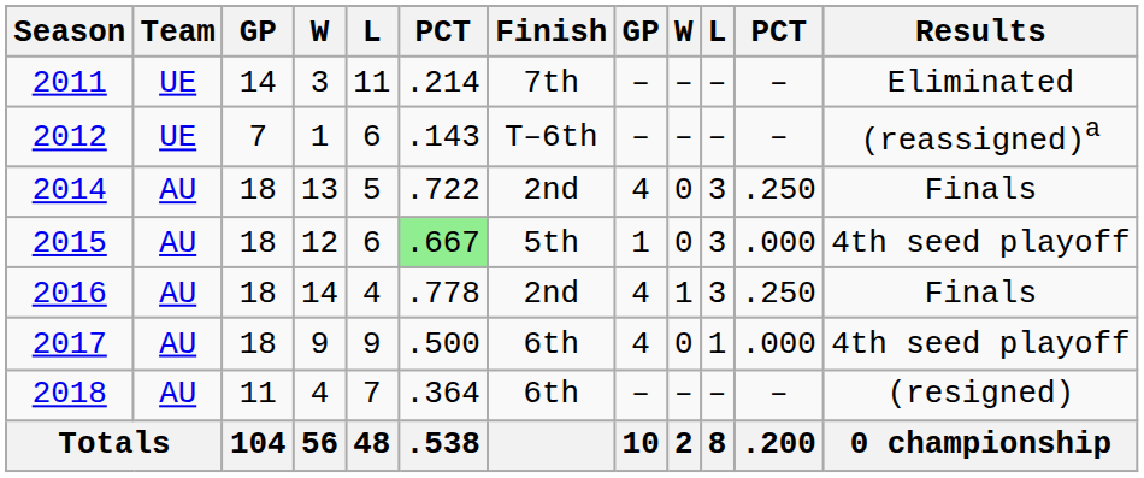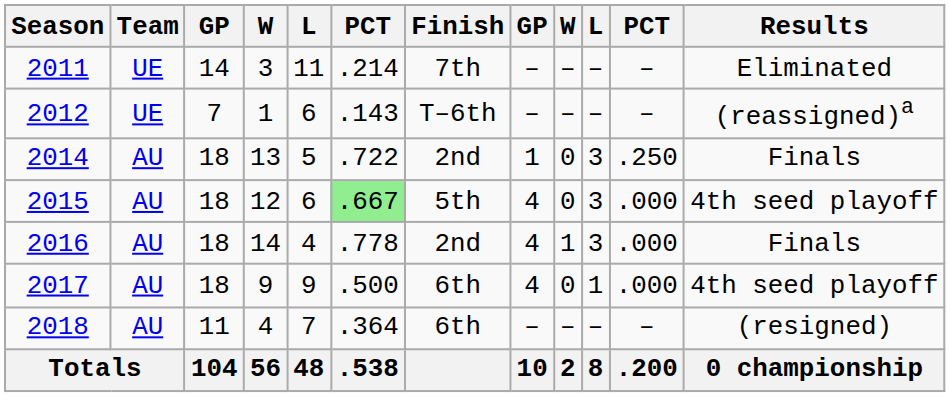2014 | column 8: 4 -> 1
2015 | column 8: 1 -> 4
2016 | column 11: .250 -> .000
